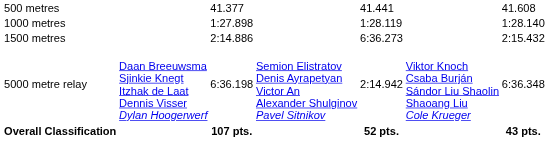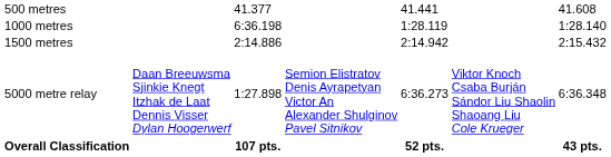1000 metres | column 3: 1:27.898 -> 6:36.198
1500 metres | column 5: 6:36.273 -> 2:14.942
5000 metre relay | column 3: 6:36.198 -> 1:27.898
5000 metre relay | column 5: 2:14.942 -> 6:36.273
